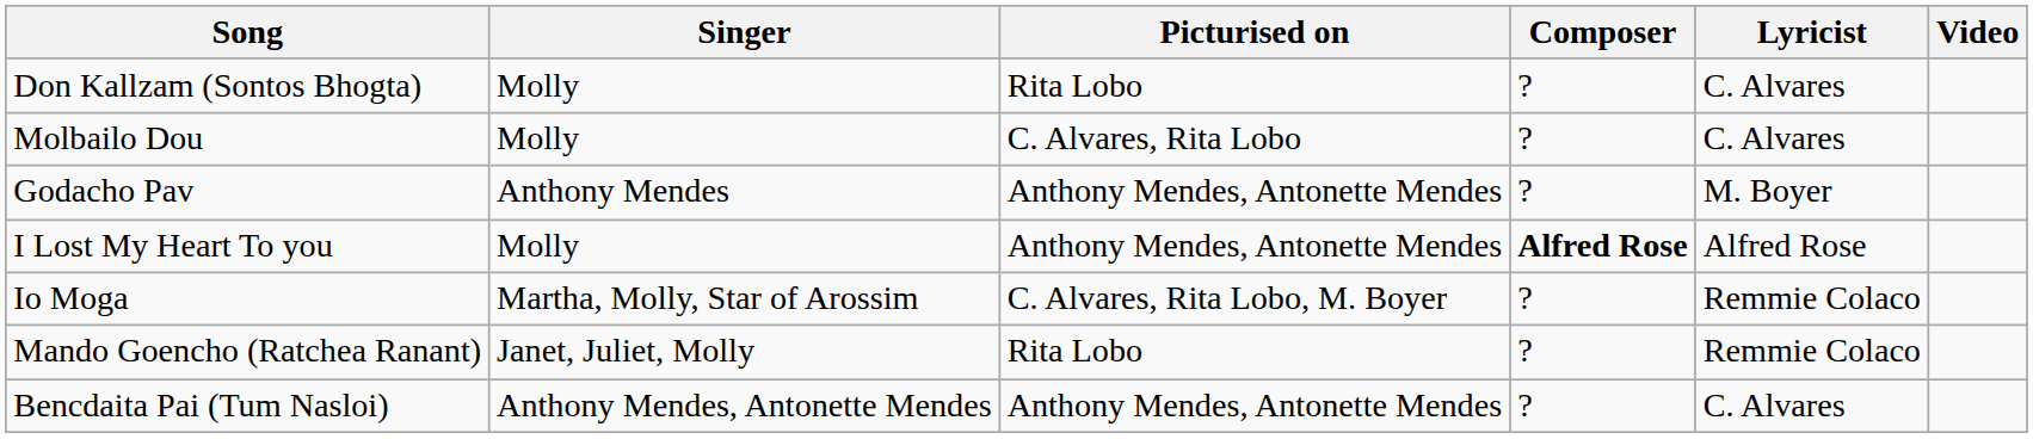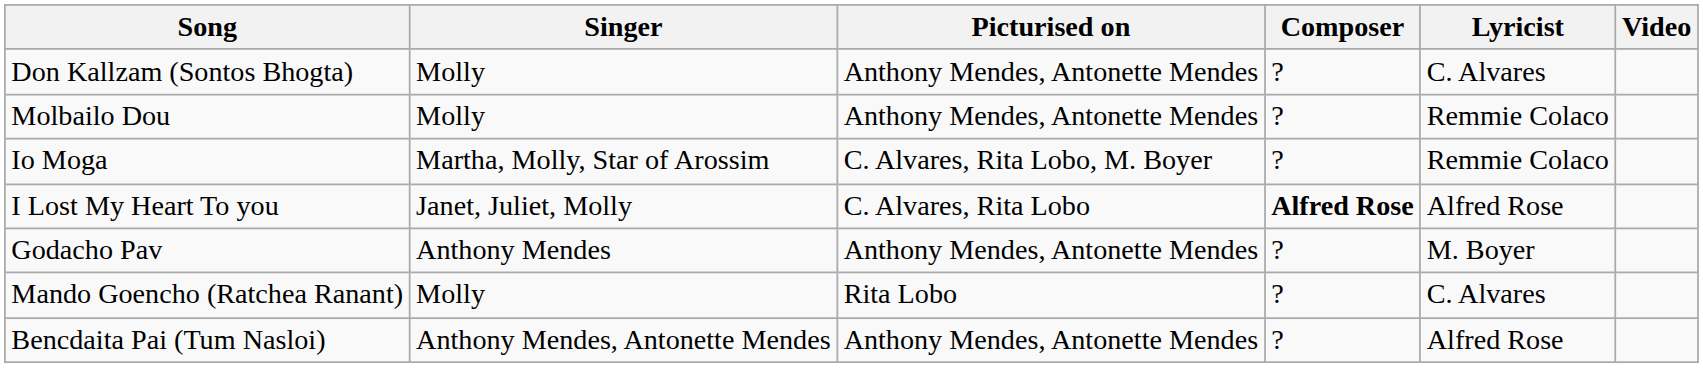Don Kallzam (Sontos Bhogta) | Picturised on: Rita Lobo -> Anthony Mendes, Antonette Mendes
Molbailo Dou | Picturised on: C. Alvares, Rita Lobo -> Anthony Mendes, Antonette Mendes
Molbailo Dou | Lyricist: C. Alvares -> Remmie Colaco
rows swapped: Godacho Pav <-> Io Moga
I Lost My Heart To you | Singer: Molly -> Janet, Juliet, Molly
I Lost My Heart To you | Picturised on: Anthony Mendes, Antonette Mendes -> C. Alvares, Rita Lobo
Mando Goencho (Ratchea Ranant) | Singer: Janet, Juliet, Molly -> Molly
Mando Goencho (Ratchea Ranant) | Lyricist: Remmie Colaco -> C. Alvares
Bencdaita Pai (Tum Nasloi) | Lyricist: C. Alvares -> Alfred Rose
